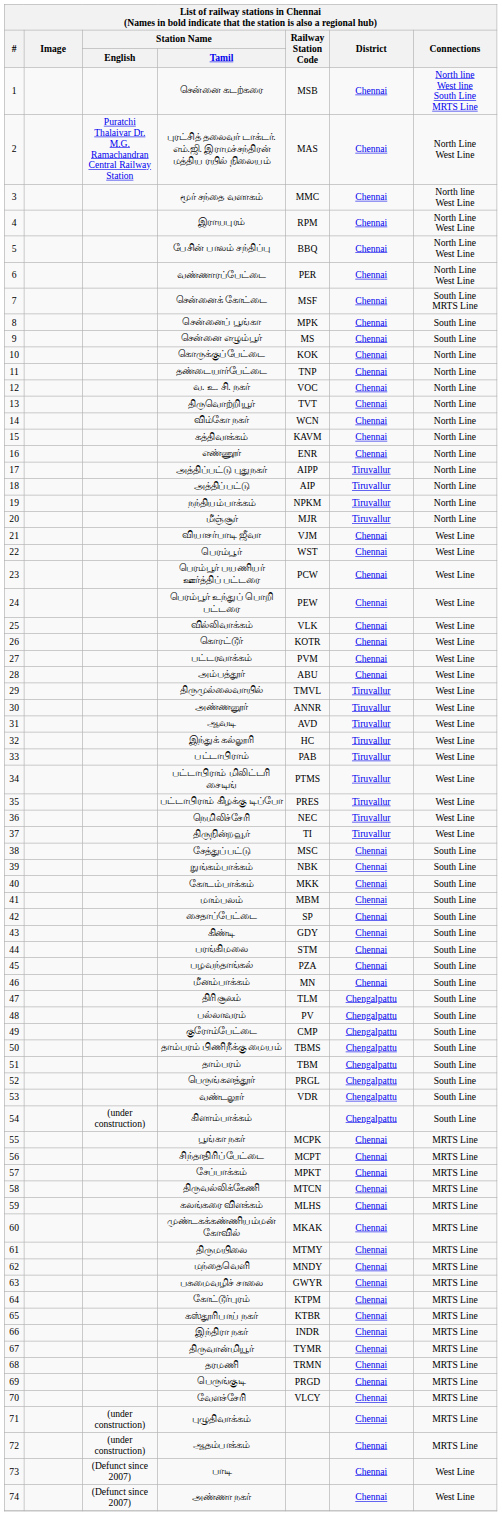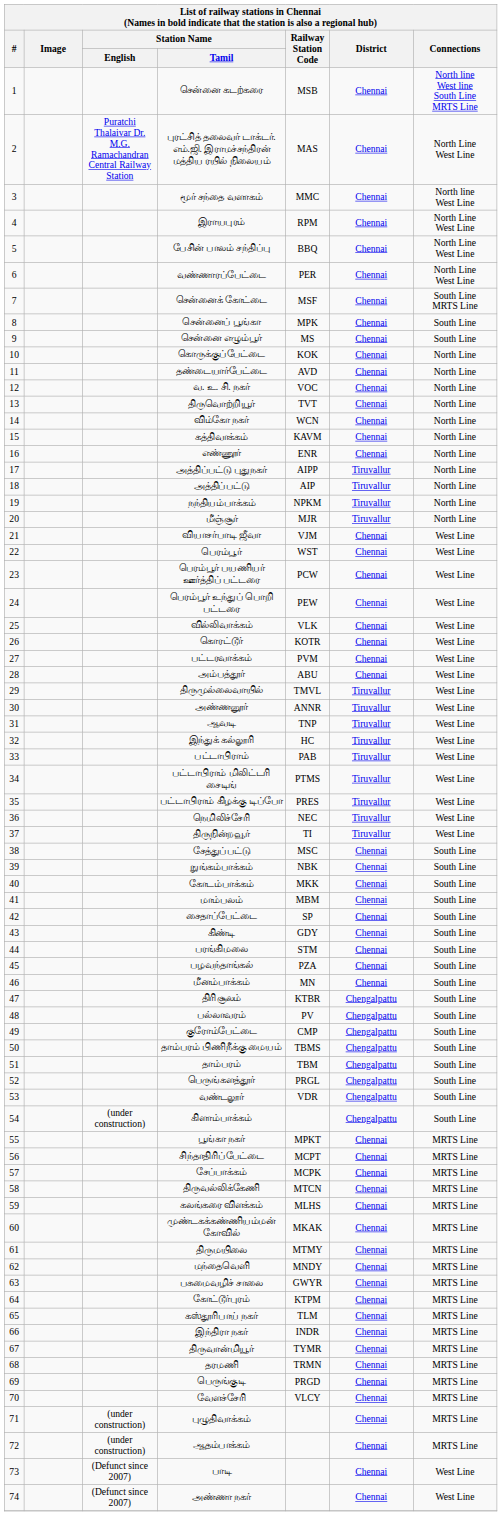தண்டையார்பேட்டை | Railway Station Code: TNP -> AVD
ஆவடி | Railway Station Code: AVD -> TNP
திரிசூலம் | Railway Station Code: TLM -> KTBR
பூங்கா நகர் | Railway Station Code: MCPK -> MPKT
சேப்பாக்கம் | Railway Station Code: MPKT -> MCPK
கஸ்தூரிபாய் நகர் | Railway Station Code: KTBR -> TLM
